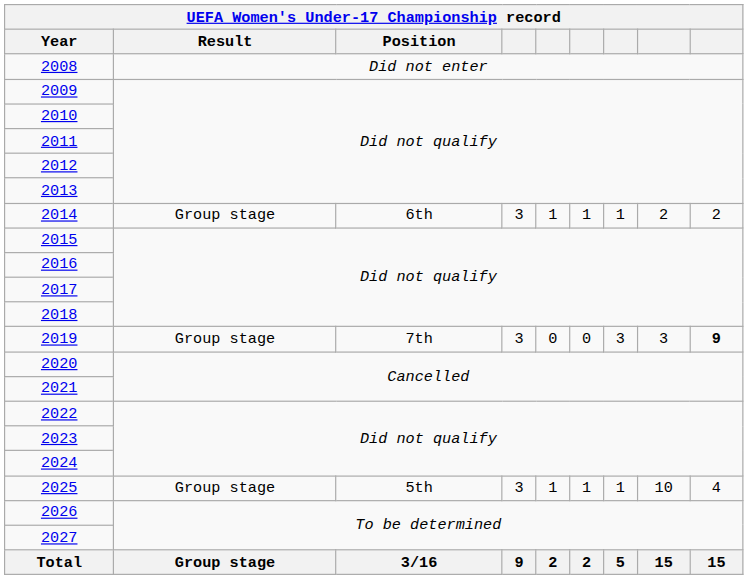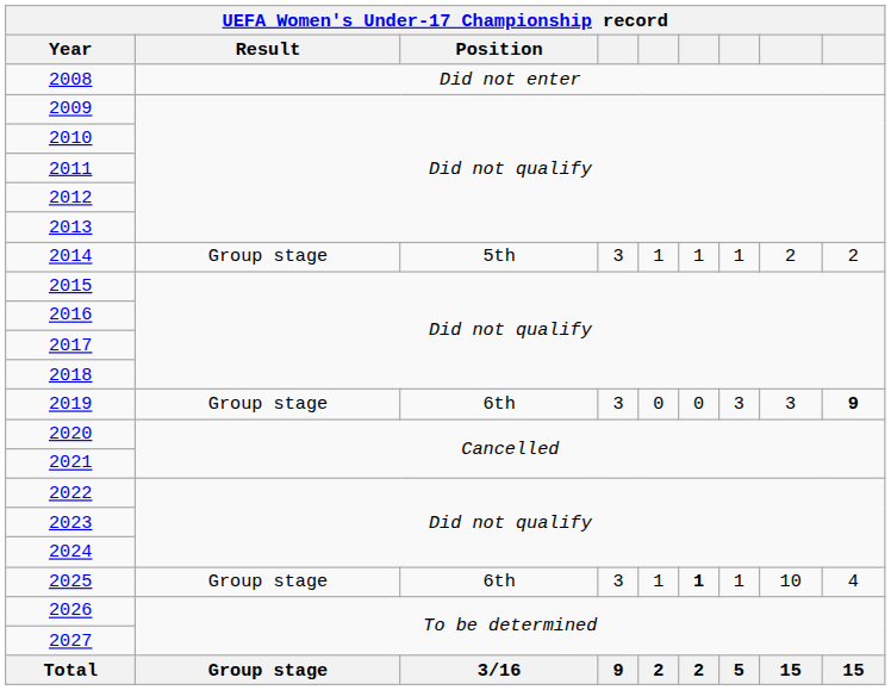2014 | Position: 6th -> 5th
2019 | Position: 7th -> 6th
2025 | Position: 5th -> 6th
2025 | column 6: normal -> bold
